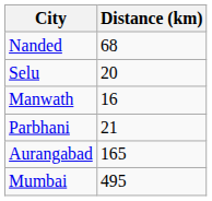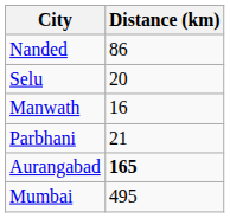Nanded | Distance (km): 68 -> 86
Aurangabad | Distance (km): normal -> bold
